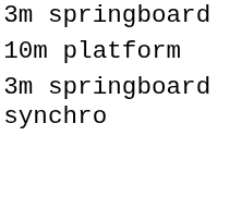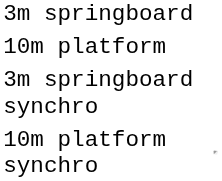+ row: 10m platform synchro
